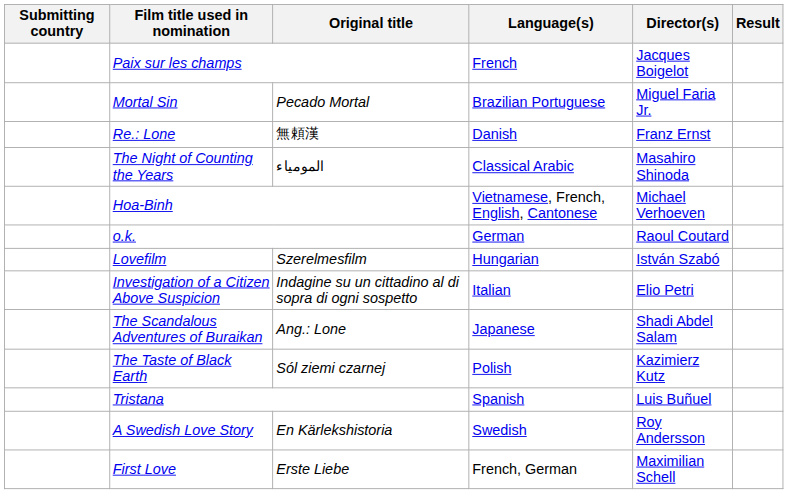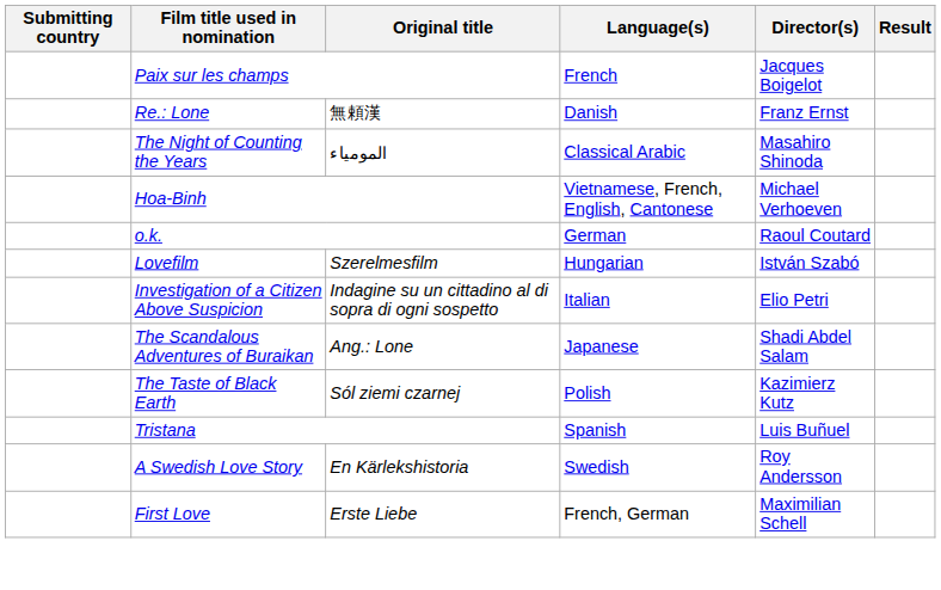- row: Mortal Sin | Pecado Mortal | Brazilian Portuguese | Miguel Faria Jr.
